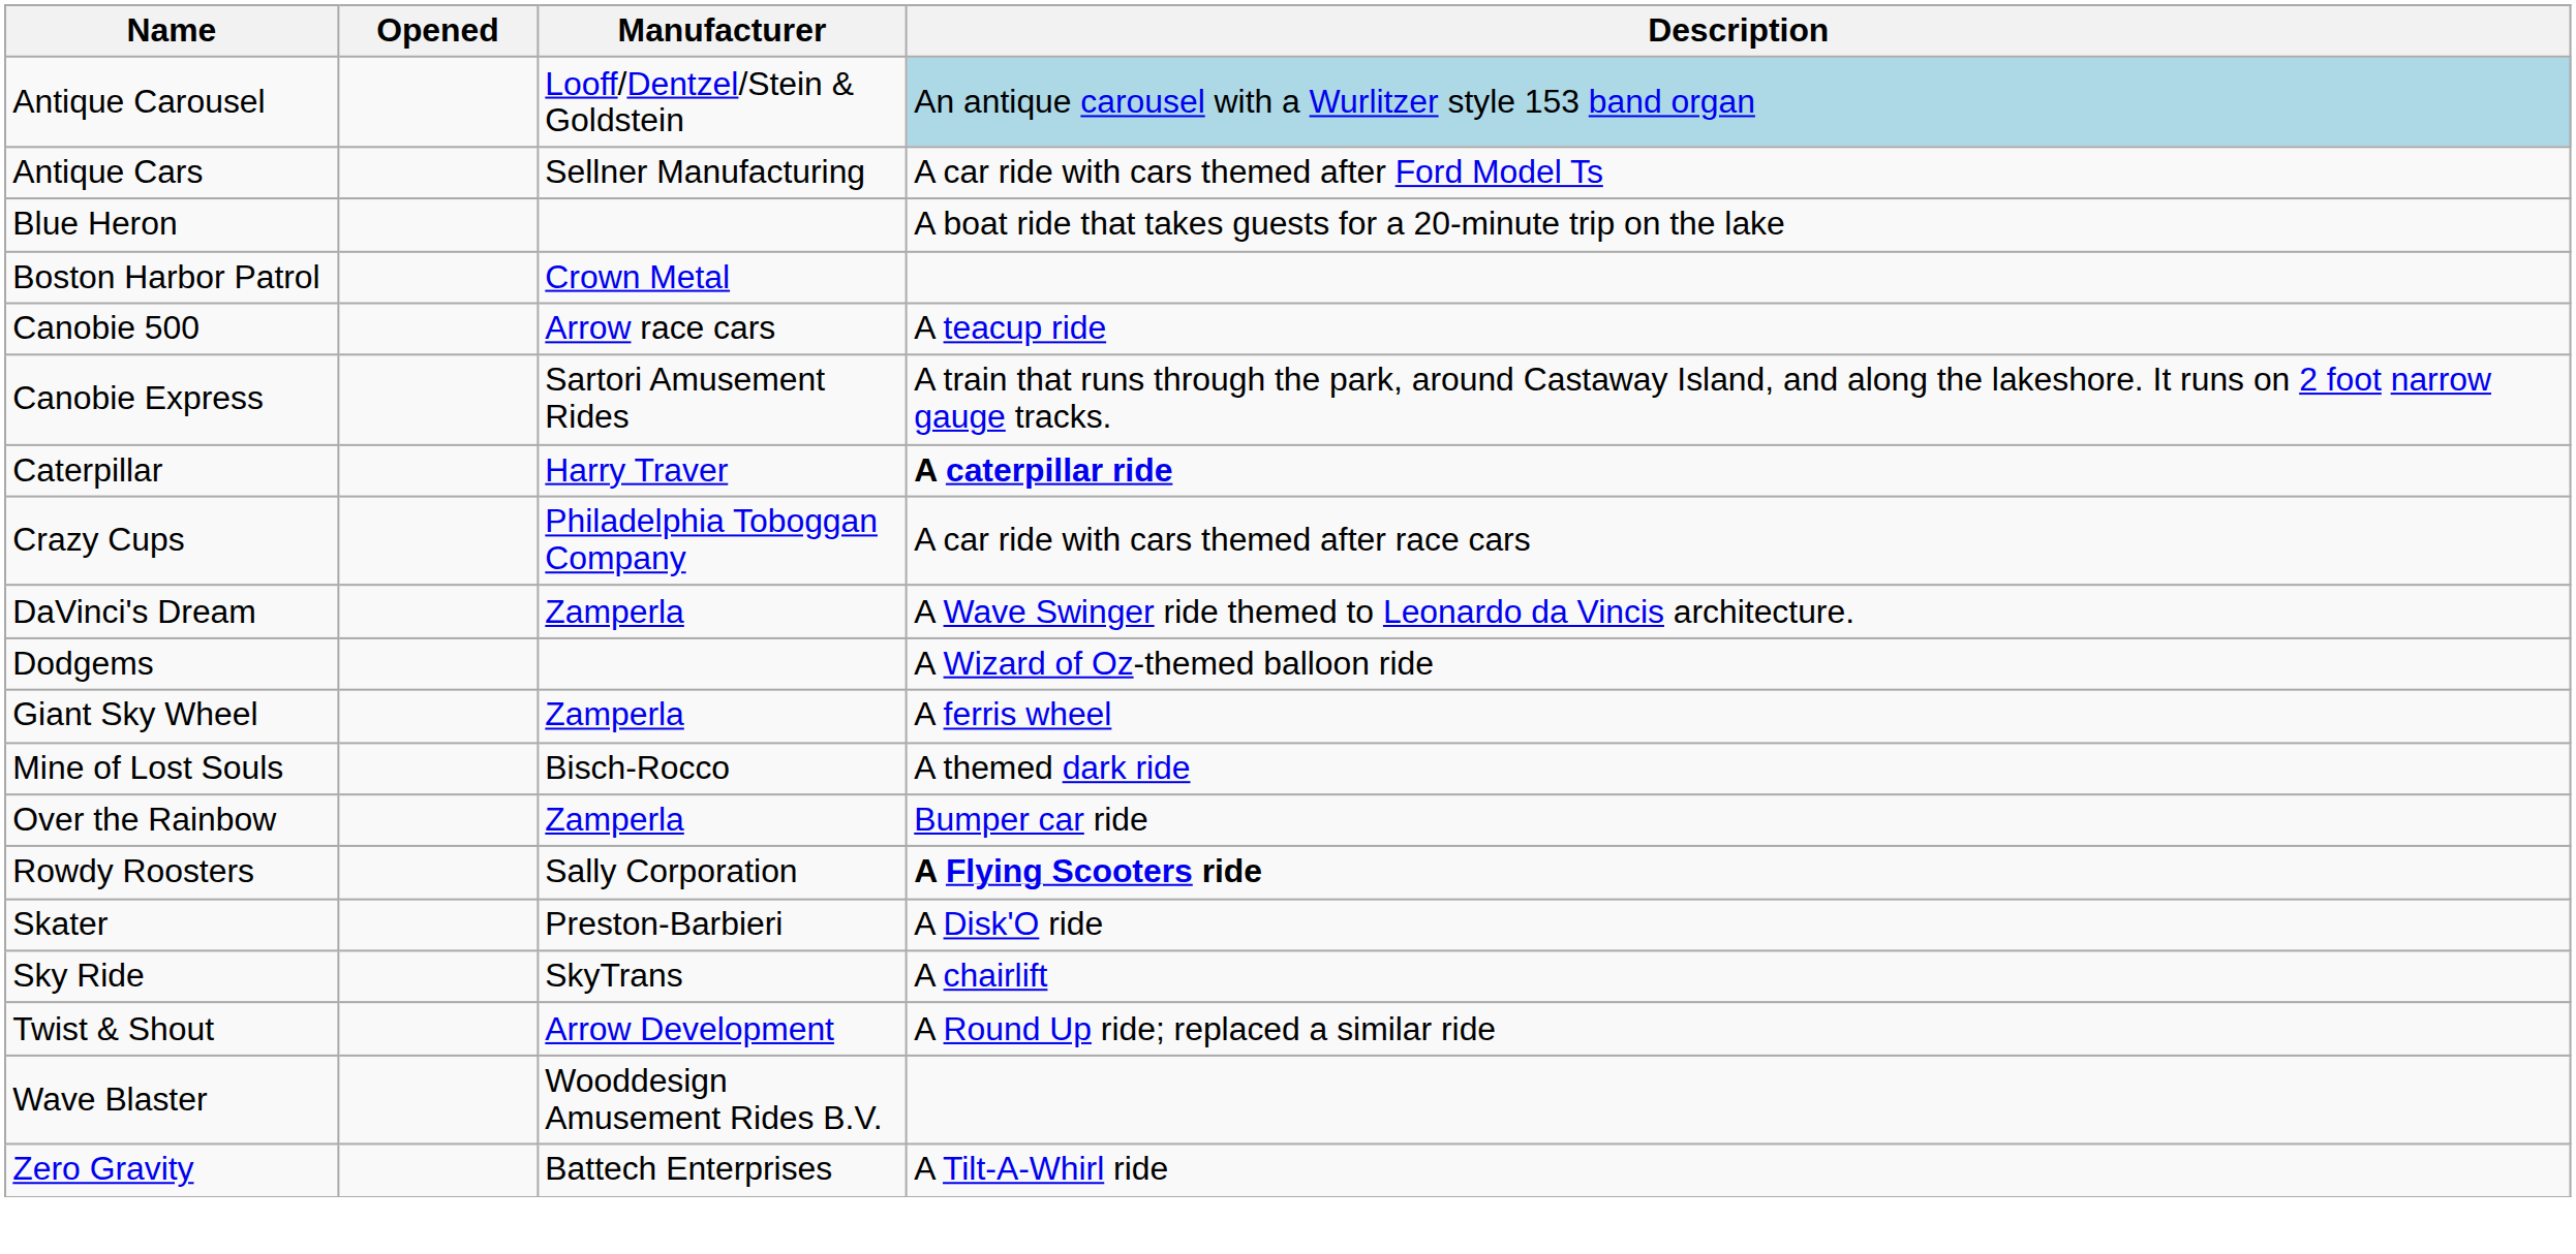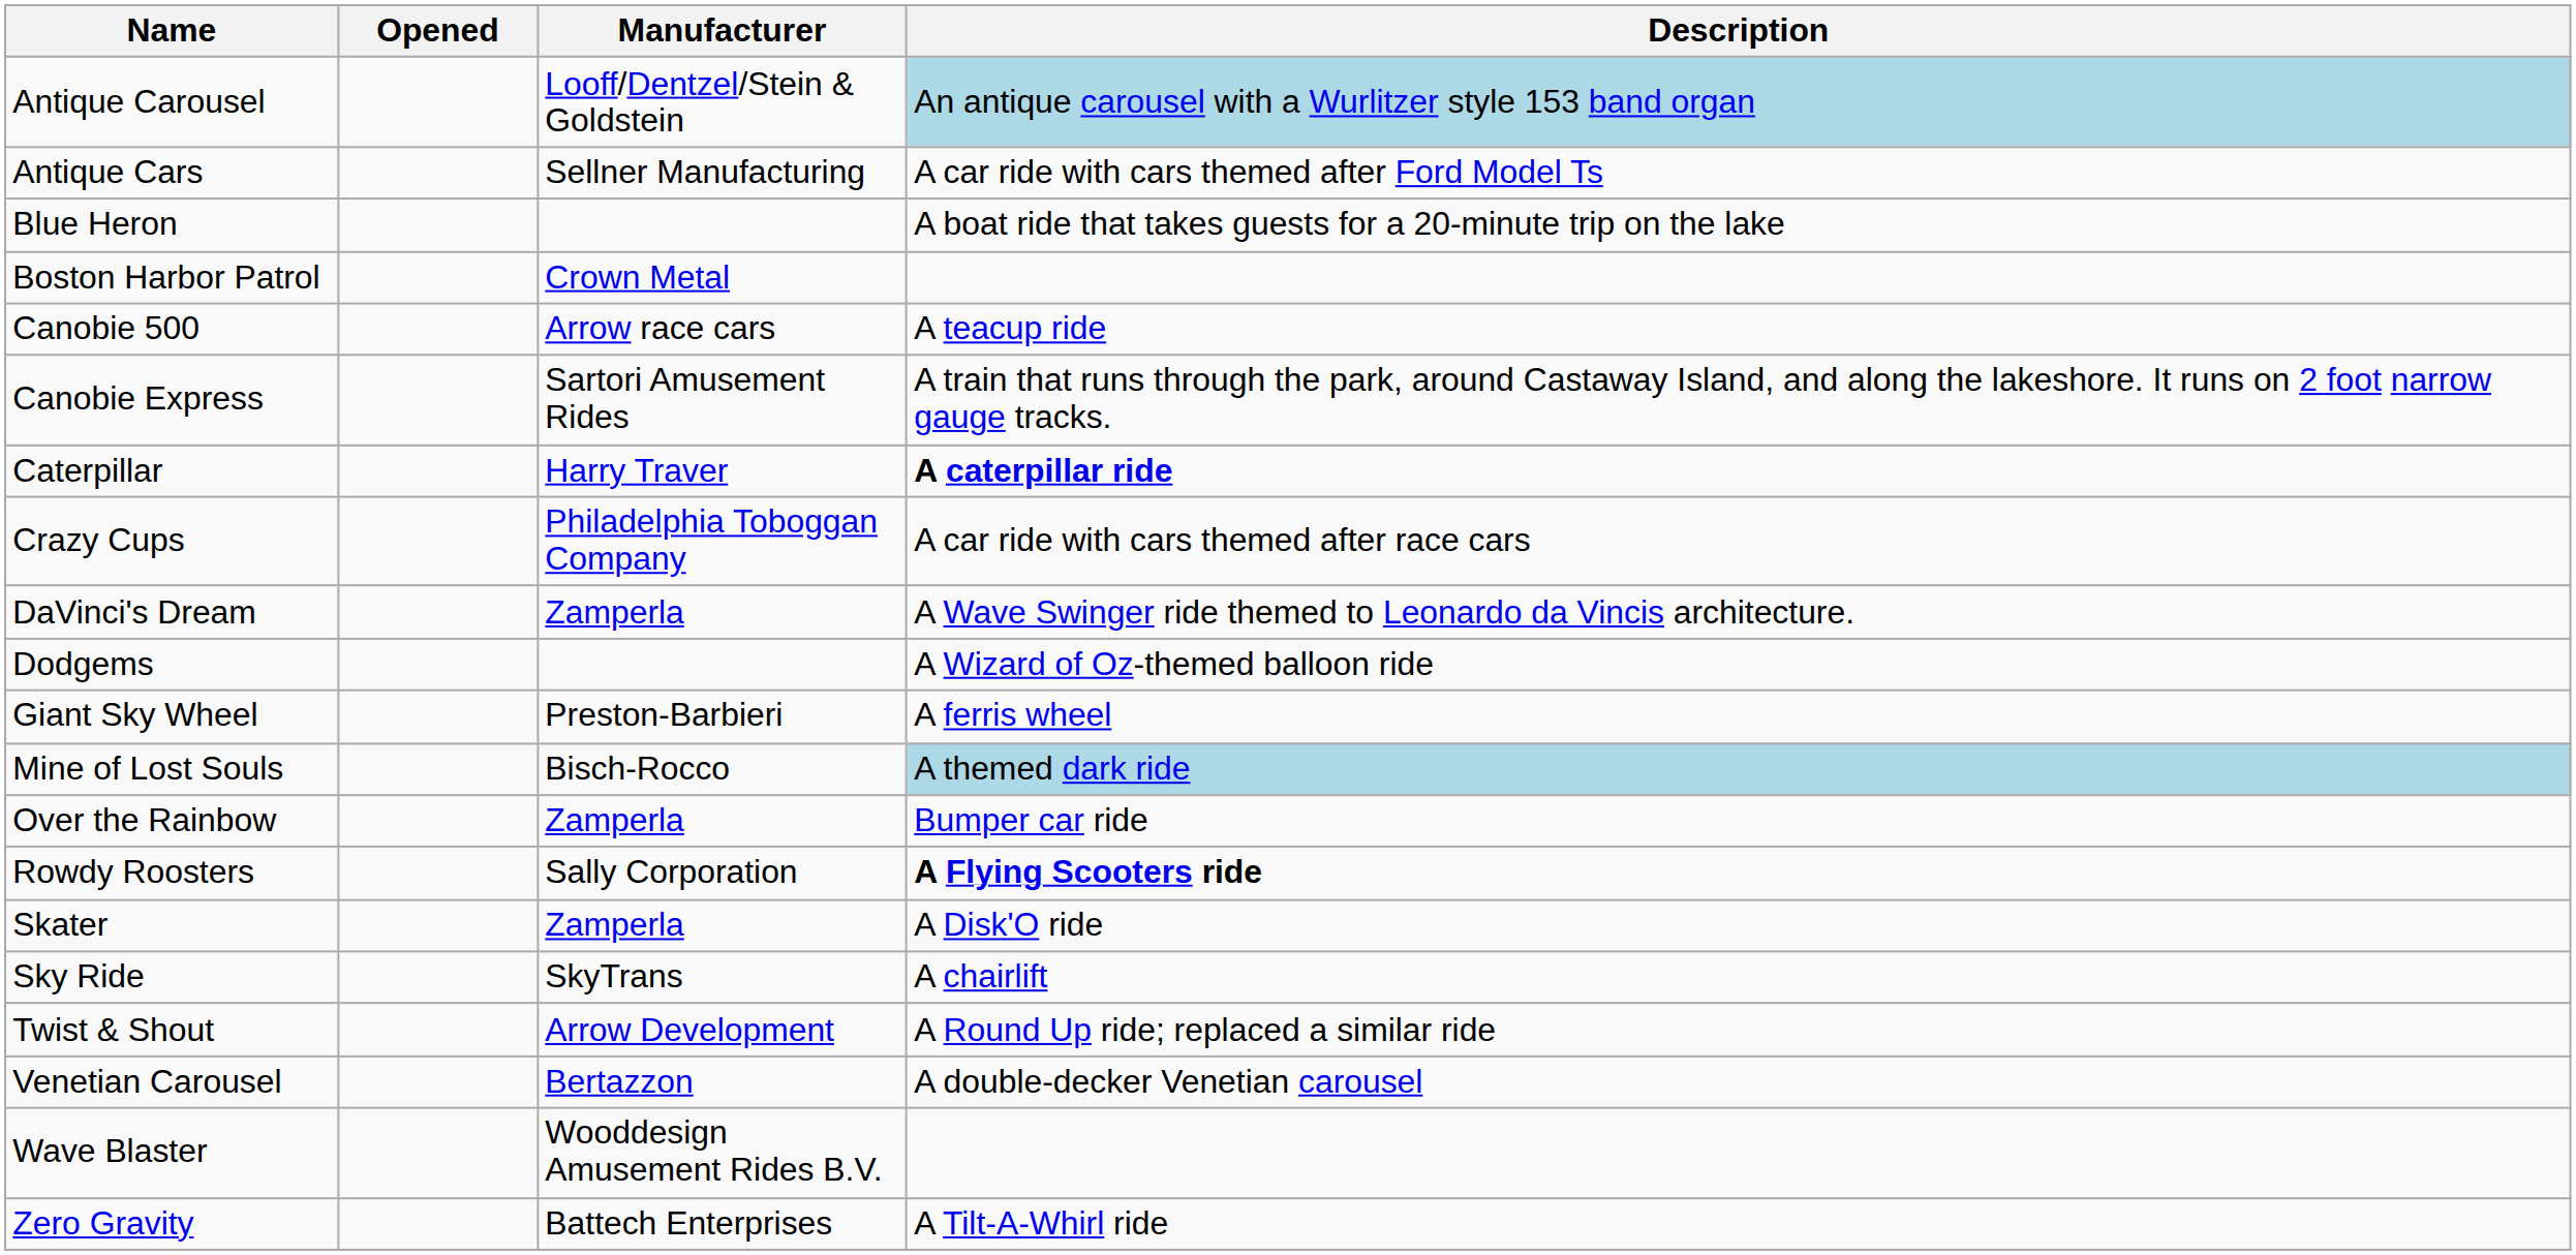Giant Sky Wheel | Manufacturer: Zamperla -> Preston-Barbieri
Mine of Lost Souls | Description: no background -> lightblue background
Skater | Manufacturer: Preston-Barbieri -> Zamperla
+ row: Venetian Carousel | Bertazzon | A double-decker Venetian carousel
